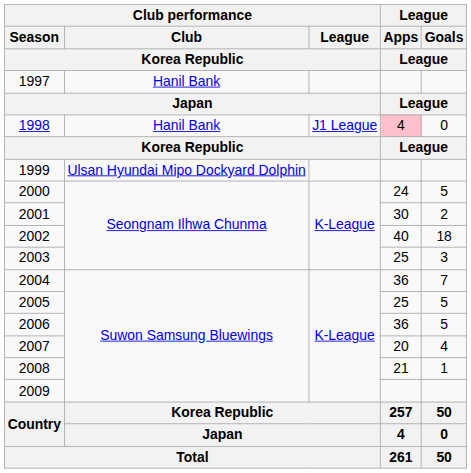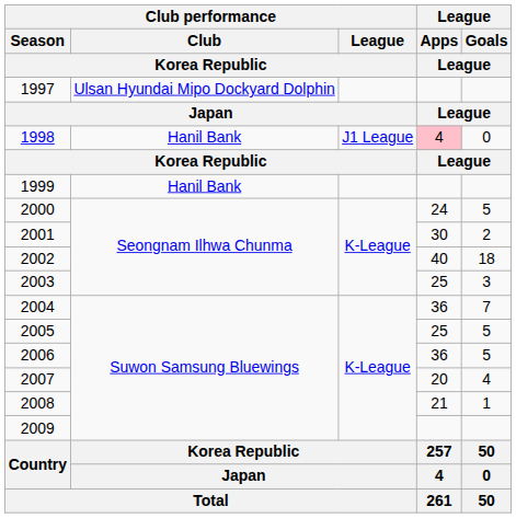1997 | Club performance / Club / Korea Republic: Hanil Bank -> Ulsan Hyundai Mipo Dockyard Dolphin
1999 | Club performance / Club / Korea Republic: Ulsan Hyundai Mipo Dockyard Dolphin -> Hanil Bank
